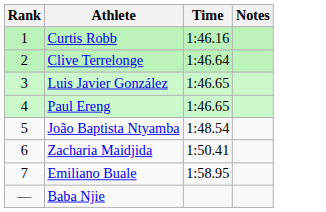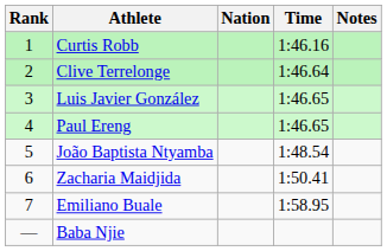+ column: Nation
